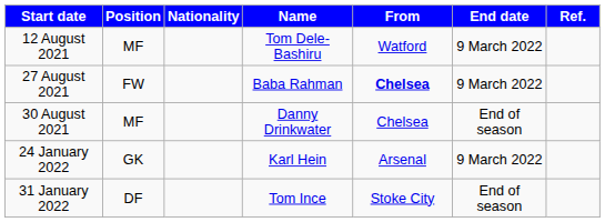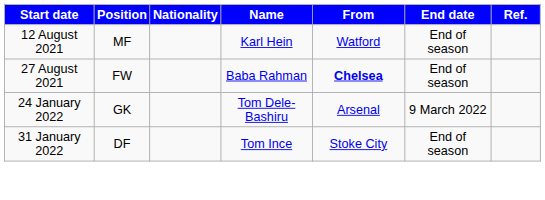12 August 2021 | Name: Tom Dele-Bashiru -> Karl Hein
12 August 2021 | End date: 9 March 2022 -> End of season
27 August 2021 | End date: 9 March 2022 -> End of season
- row: 30 August 2021 | MF | Danny Drinkwater | Chelsea | End of season
24 January 2022 | Name: Karl Hein -> Tom Dele-Bashiru
